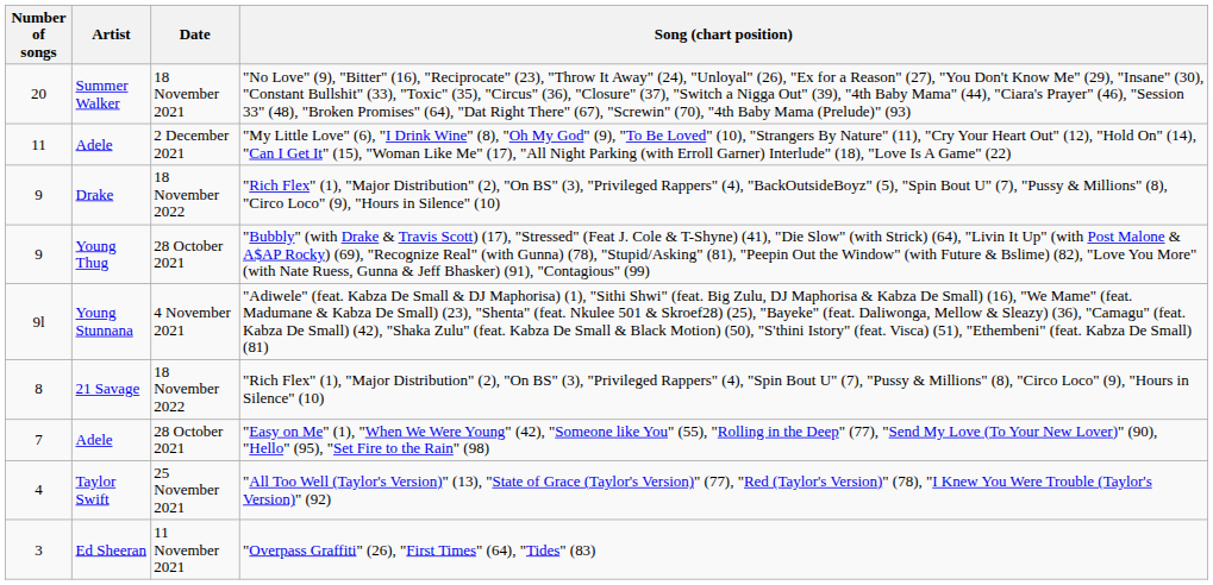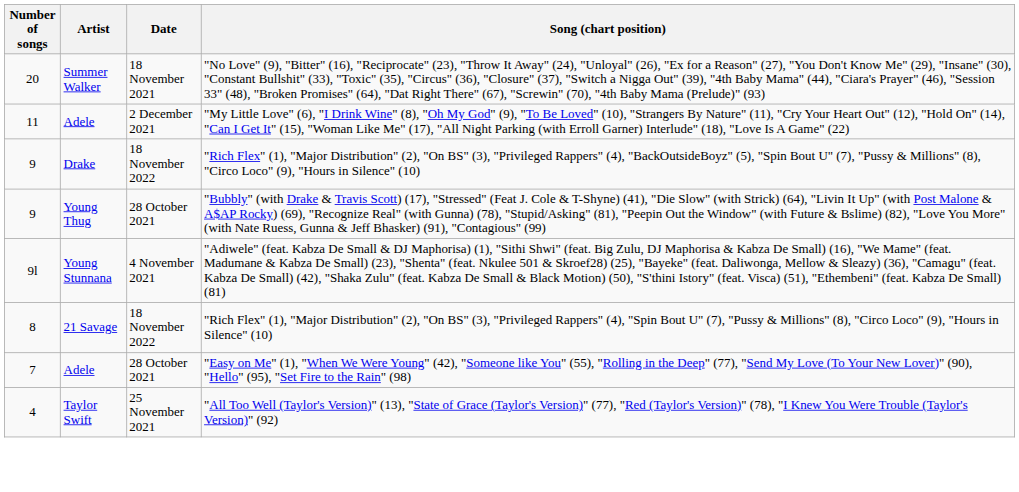- row: 3 | Ed Sheeran | 11 November 2021 | "Overpass Graffiti" (26), "First Times" (64), "Tides" (83)
